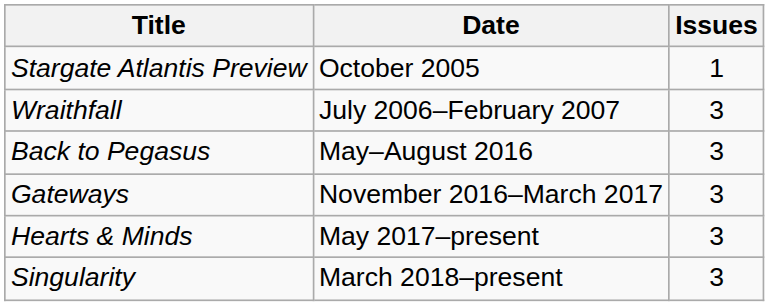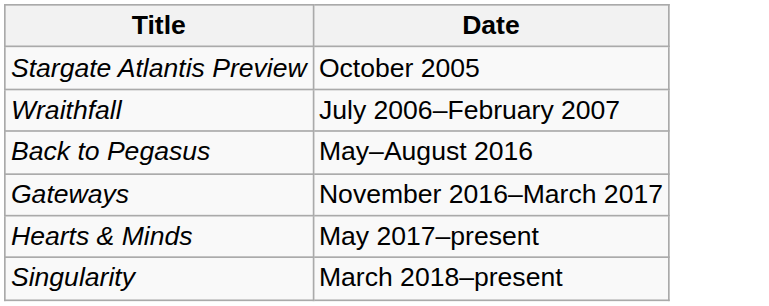- column: Issues | 1 | 3 | 3 | 3 | 3 | 3
